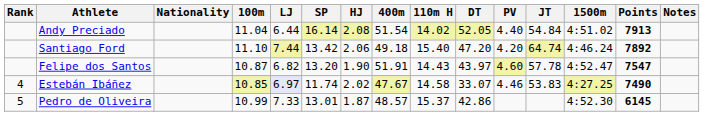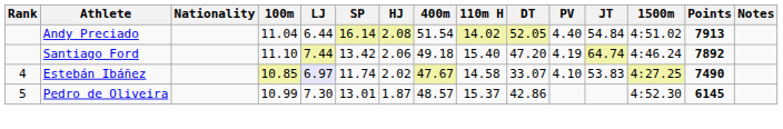Santiago Ford | PV: 4.20 -> 4.19
- row: Felipe dos Santos | 10.87 | 6.82 | 13.20 | 1.90 | 51.91 | 14.43 | 43.97 | 4.60 | 57.78 | 4:52.47 | 7547
Estebán Ibáñez | PV: 4.46 -> 4.10
Pedro de Oliveira | LJ: 7.33 -> 7.30
